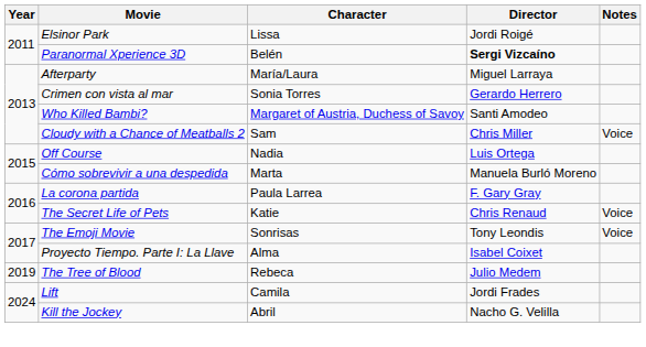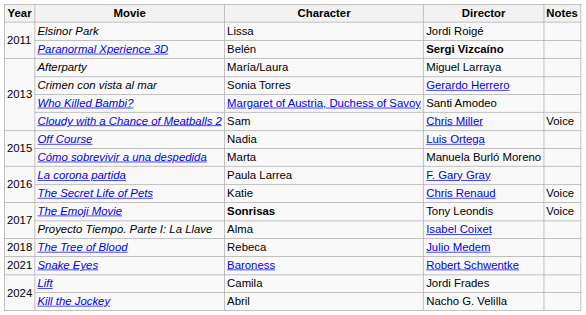The Emoji Movie | Character: normal -> bold
The Tree of Blood | Year: 2019 -> 2018
+ row: 2021 | Snake Eyes | Baroness | Robert Schwentke
